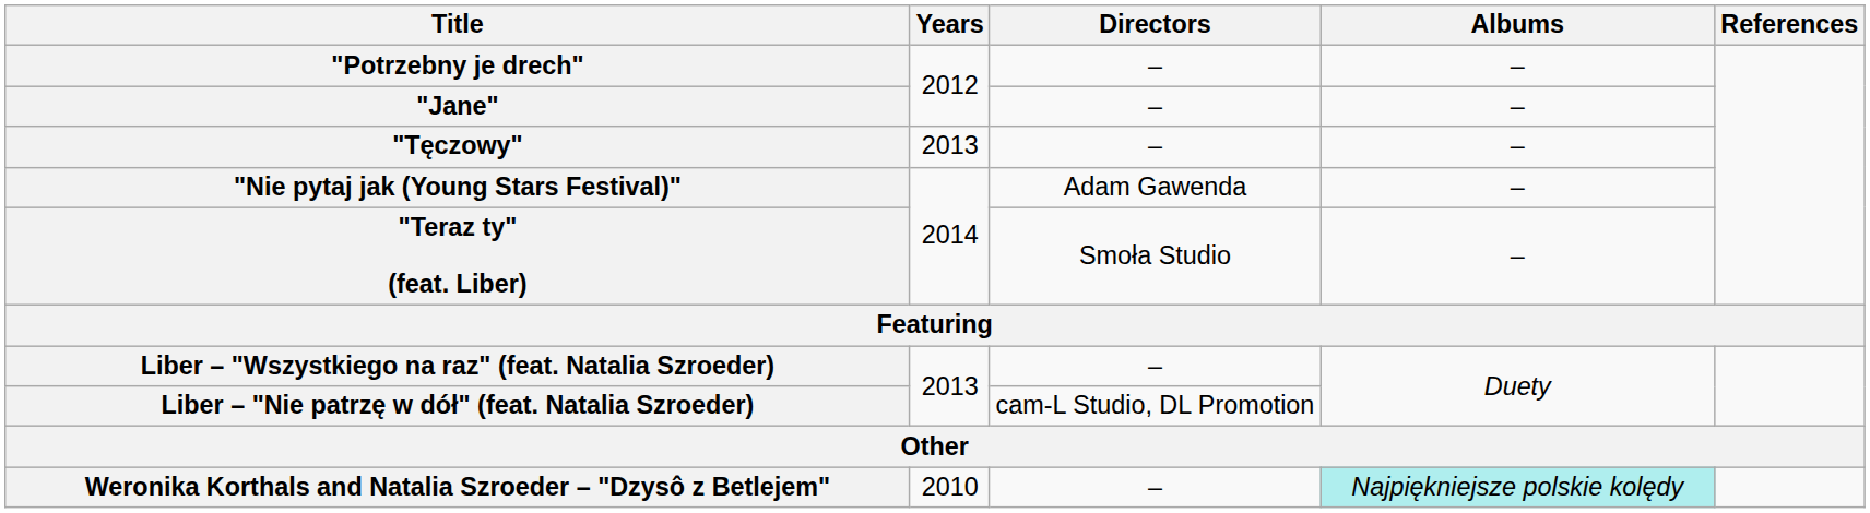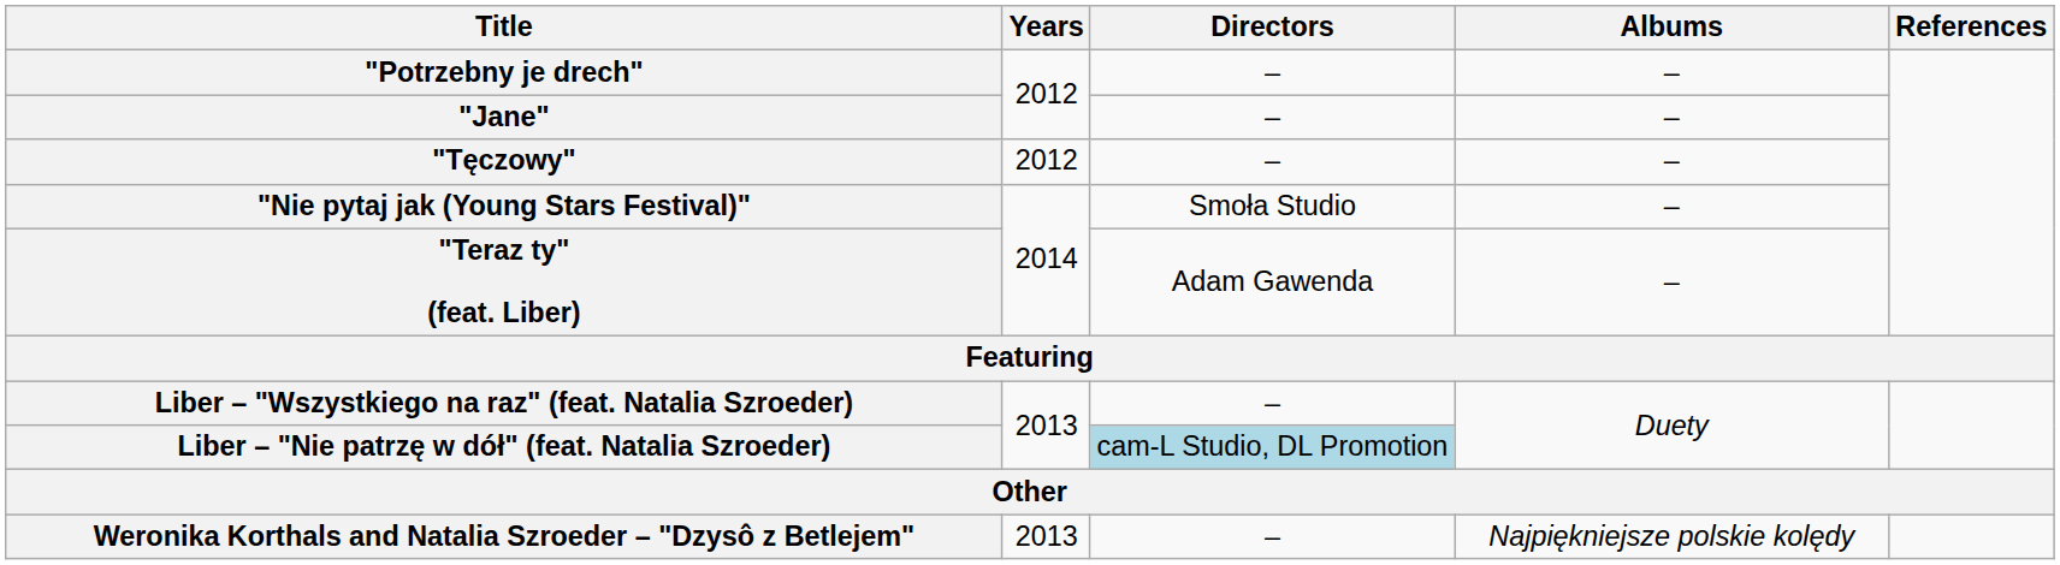"Tęczowy" | Years: 2013 -> 2012
"Nie pytaj jak (Young Stars Festival)" | Directors: Adam Gawenda -> Smoła Studio
"Teraz ty" (feat. Liber) | Directors: Smoła Studio -> Adam Gawenda
Liber – "Nie patrzę w dół" (feat. Natalia Szroeder) | Directors: no background -> lightblue background
Weronika Korthals and Natalia Szroeder – "Dzysô z Betlejem" | Years: 2010 -> 2013
Weronika Korthals and Natalia Szroeder – "Dzysô z Betlejem" | Albums: paleturquoise background -> no background
